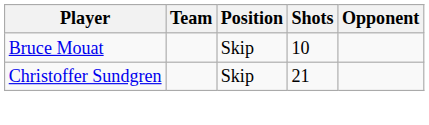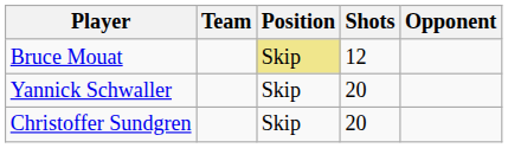Bruce Mouat | Position: no background -> khaki background
Bruce Mouat | Shots: 10 -> 12
+ row: Yannick Schwaller | Skip | 20
Christoffer Sundgren | Shots: 21 -> 20
